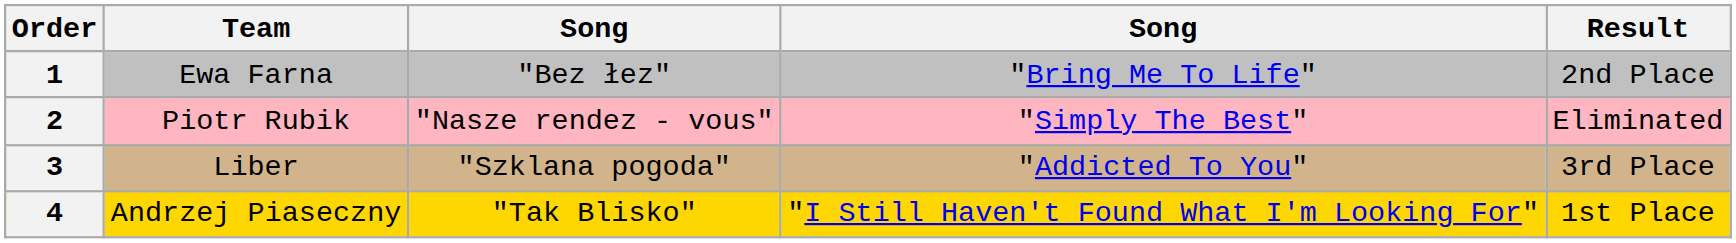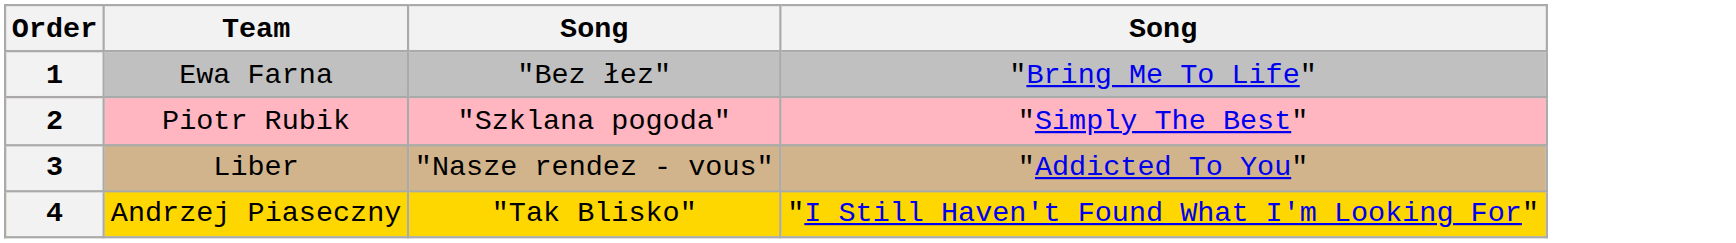- column: Result | 2nd Place | Eliminated | 3rd Place | 1st Place
2 | column 3: "Nasze rendez - vous" -> "Szklana pogoda"
3 | column 3: "Szklana pogoda" -> "Nasze rendez - vous"
